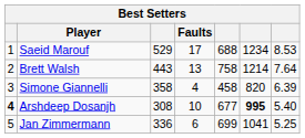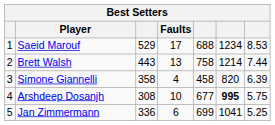Brett Walsh | column 7: 7.64 -> 7.44
Arshdeep Dosanjh | column 1: bold -> normal
Arshdeep Dosanjh | column 7: 5.40 -> 5.75
